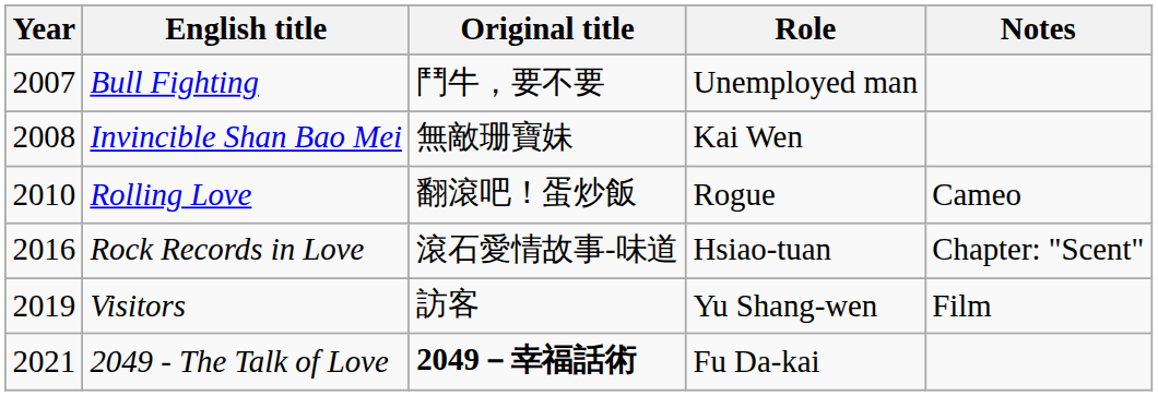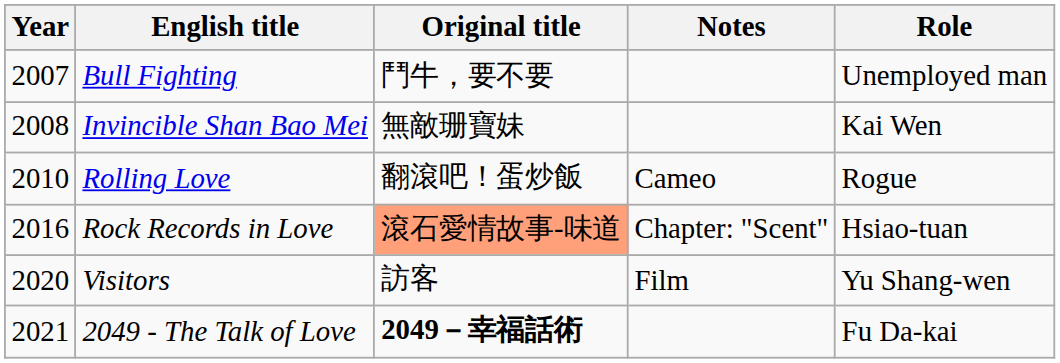columns swapped: Role <-> Notes
Rock Records in Love | Original title: no background -> lightsalmon background
Visitors | Year: 2019 -> 2020
